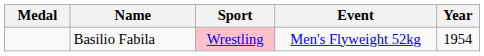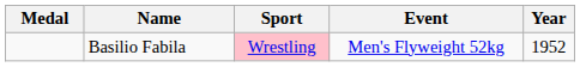Basilio Fabila | Year: 1954 -> 1952
